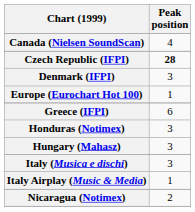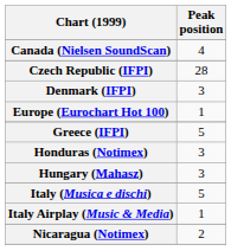Czech Republic (IFPI) | Peak position: bold -> normal
Greece (IFPI) | Peak position: 6 -> 5
Italy (Musica e dischi) | Peak position: 3 -> 5
